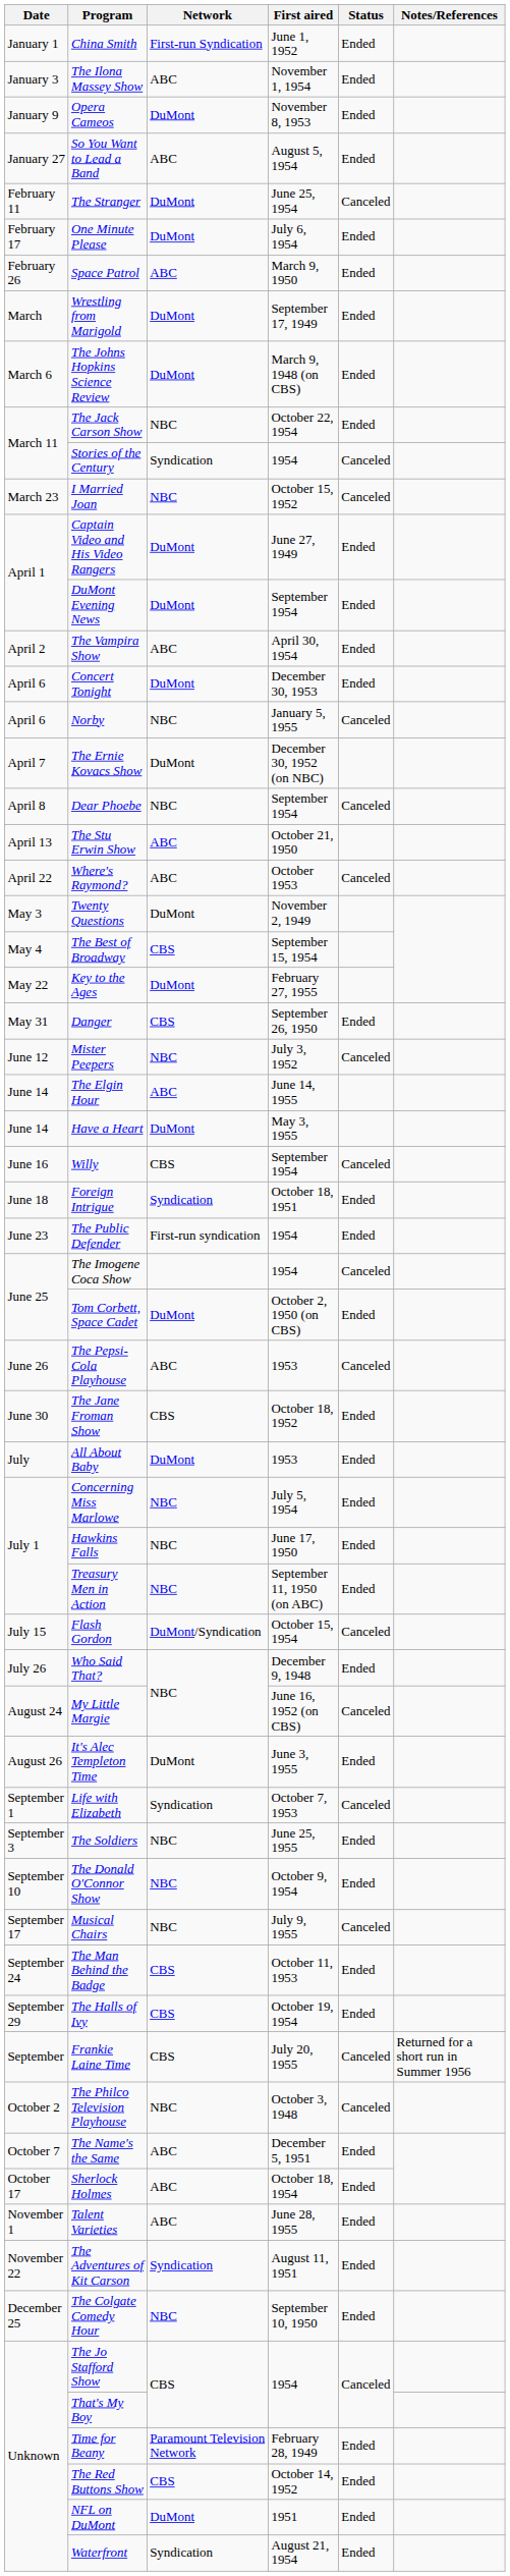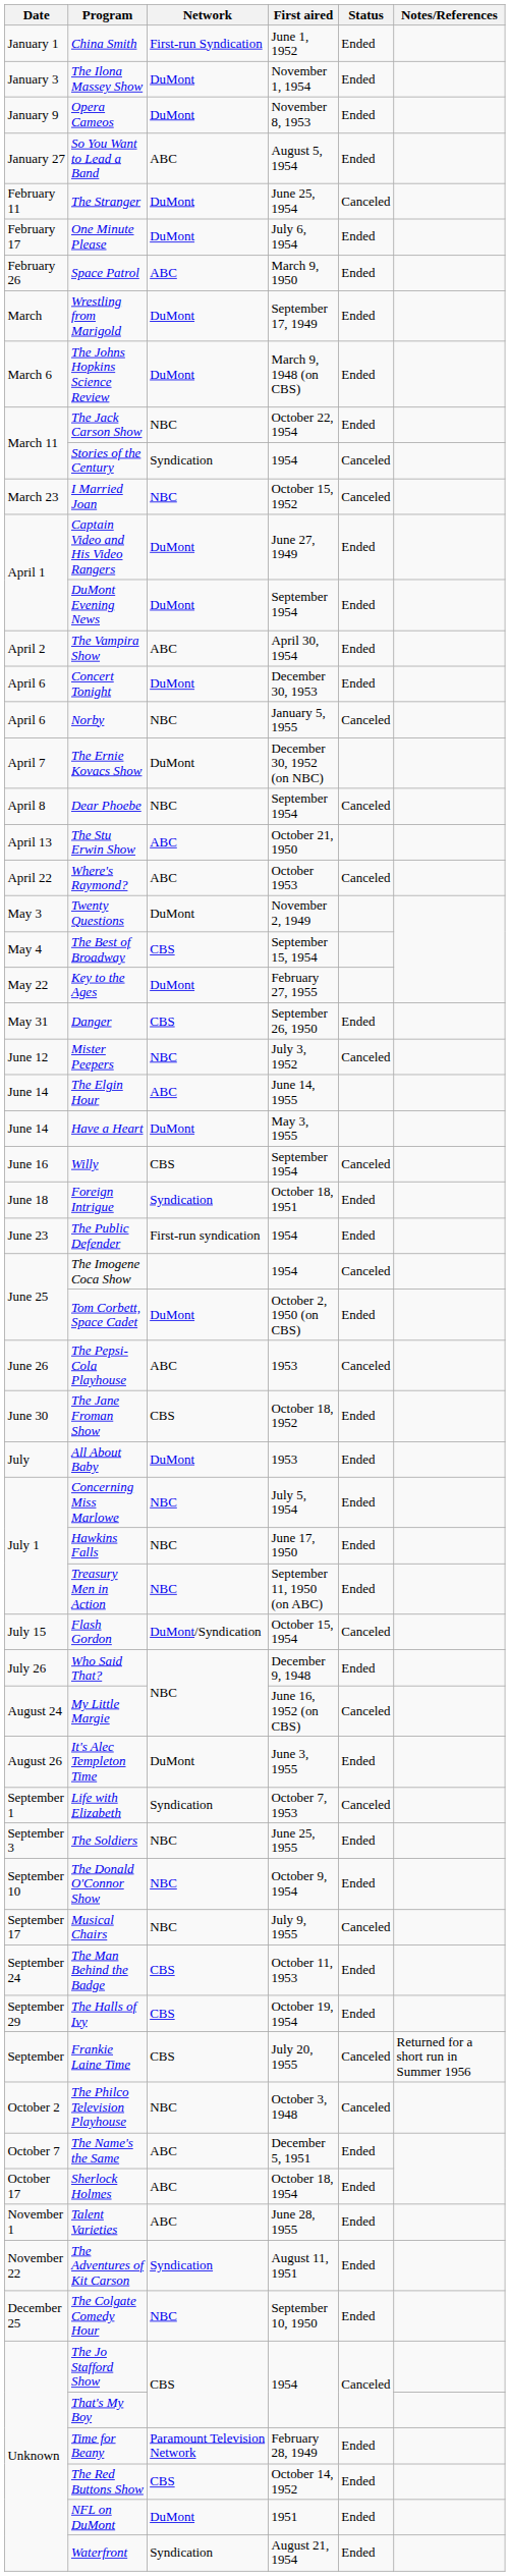The Ilona Massey Show | Network: ABC -> DuMont
